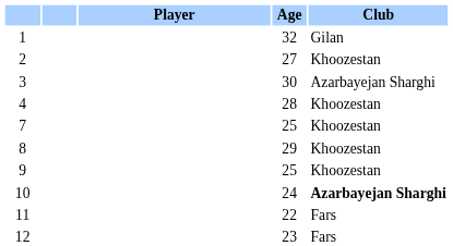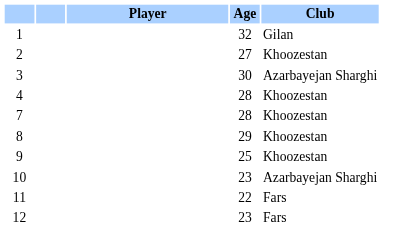7 | Age: 25 -> 28
10 | Age: 24 -> 23
10 | Club: bold -> normal
